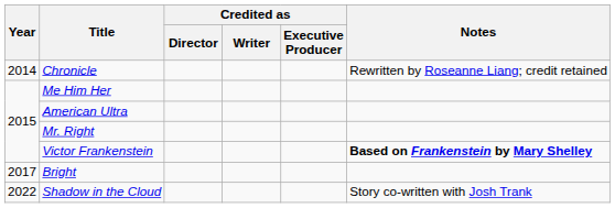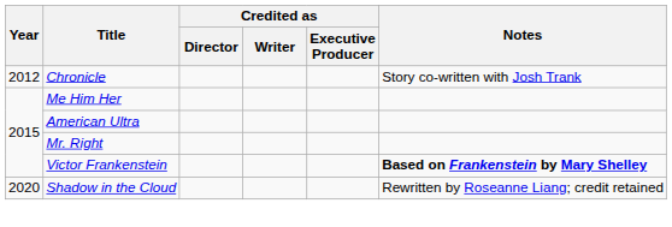Chronicle | Year: 2014 -> 2012
Chronicle | Notes: Rewritten by Roseanne Liang; credit retained -> Story co-written with Josh Trank
- row: 2017 | Bright
Shadow in the Cloud | Year: 2022 -> 2020
Shadow in the Cloud | Notes: Story co-written with Josh Trank -> Rewritten by Roseanne Liang; credit retained
